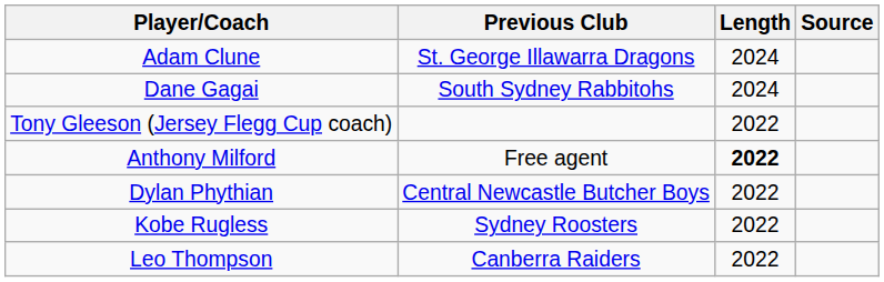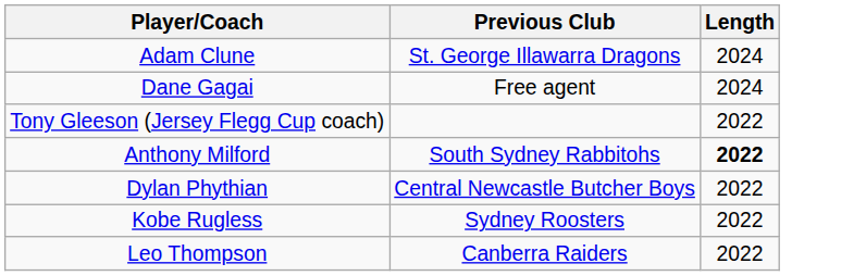- column: Source
Dane Gagai | Previous Club: South Sydney Rabbitohs -> Free agent
Anthony Milford | Previous Club: Free agent -> South Sydney Rabbitohs
